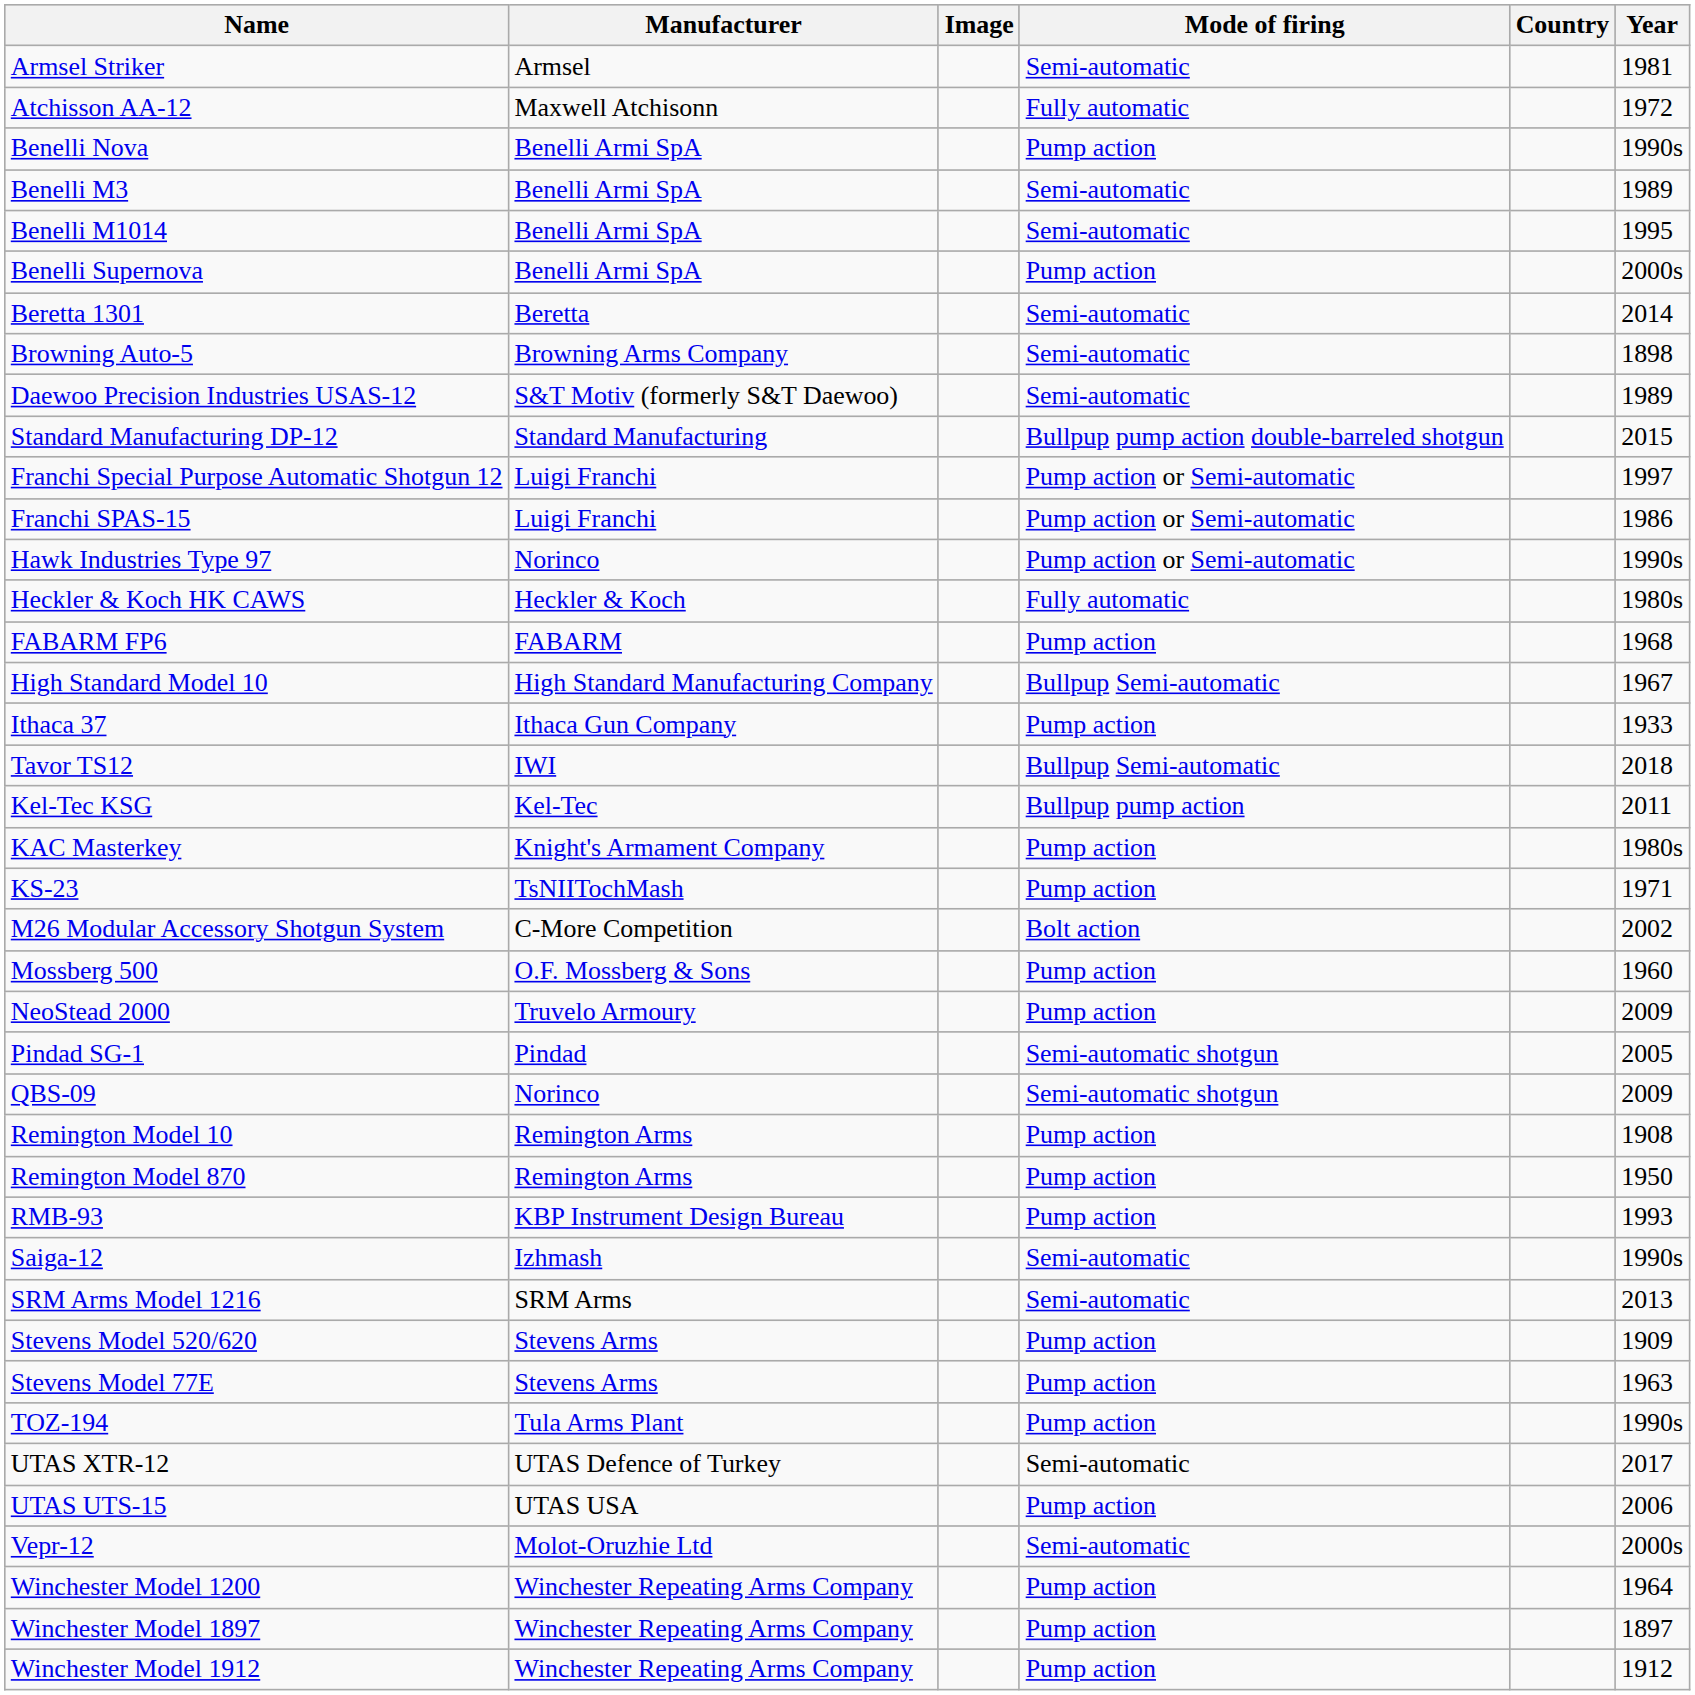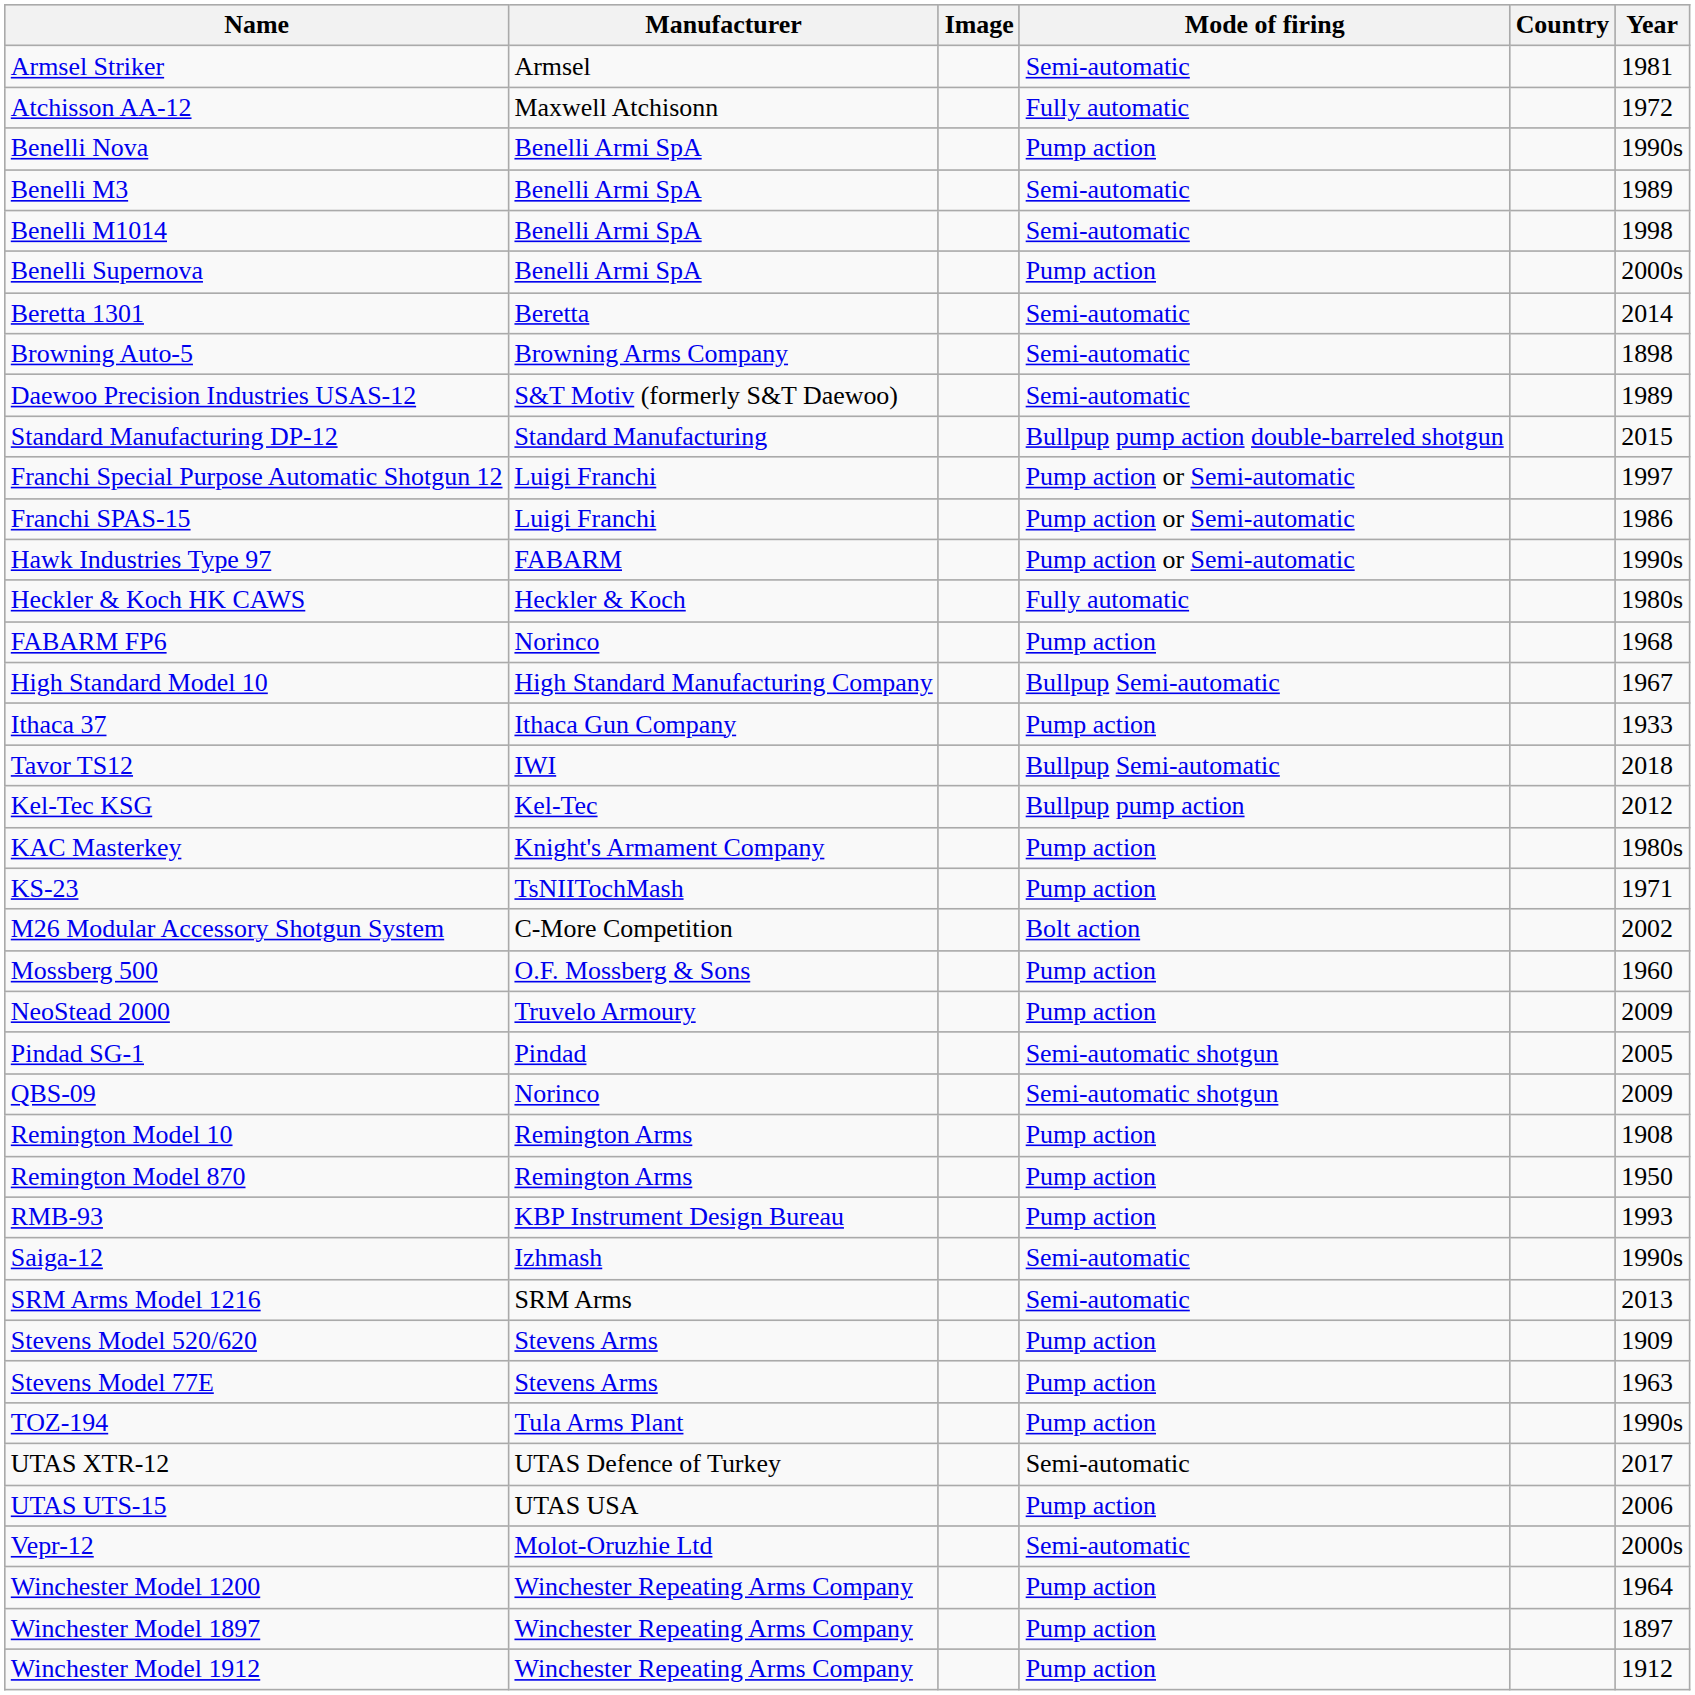Benelli M1014 | Year: 1995 -> 1998
Hawk Industries Type 97 | Manufacturer: Norinco -> FABARM
FABARM FP6 | Manufacturer: FABARM -> Norinco
Kel-Tec KSG | Year: 2011 -> 2012
